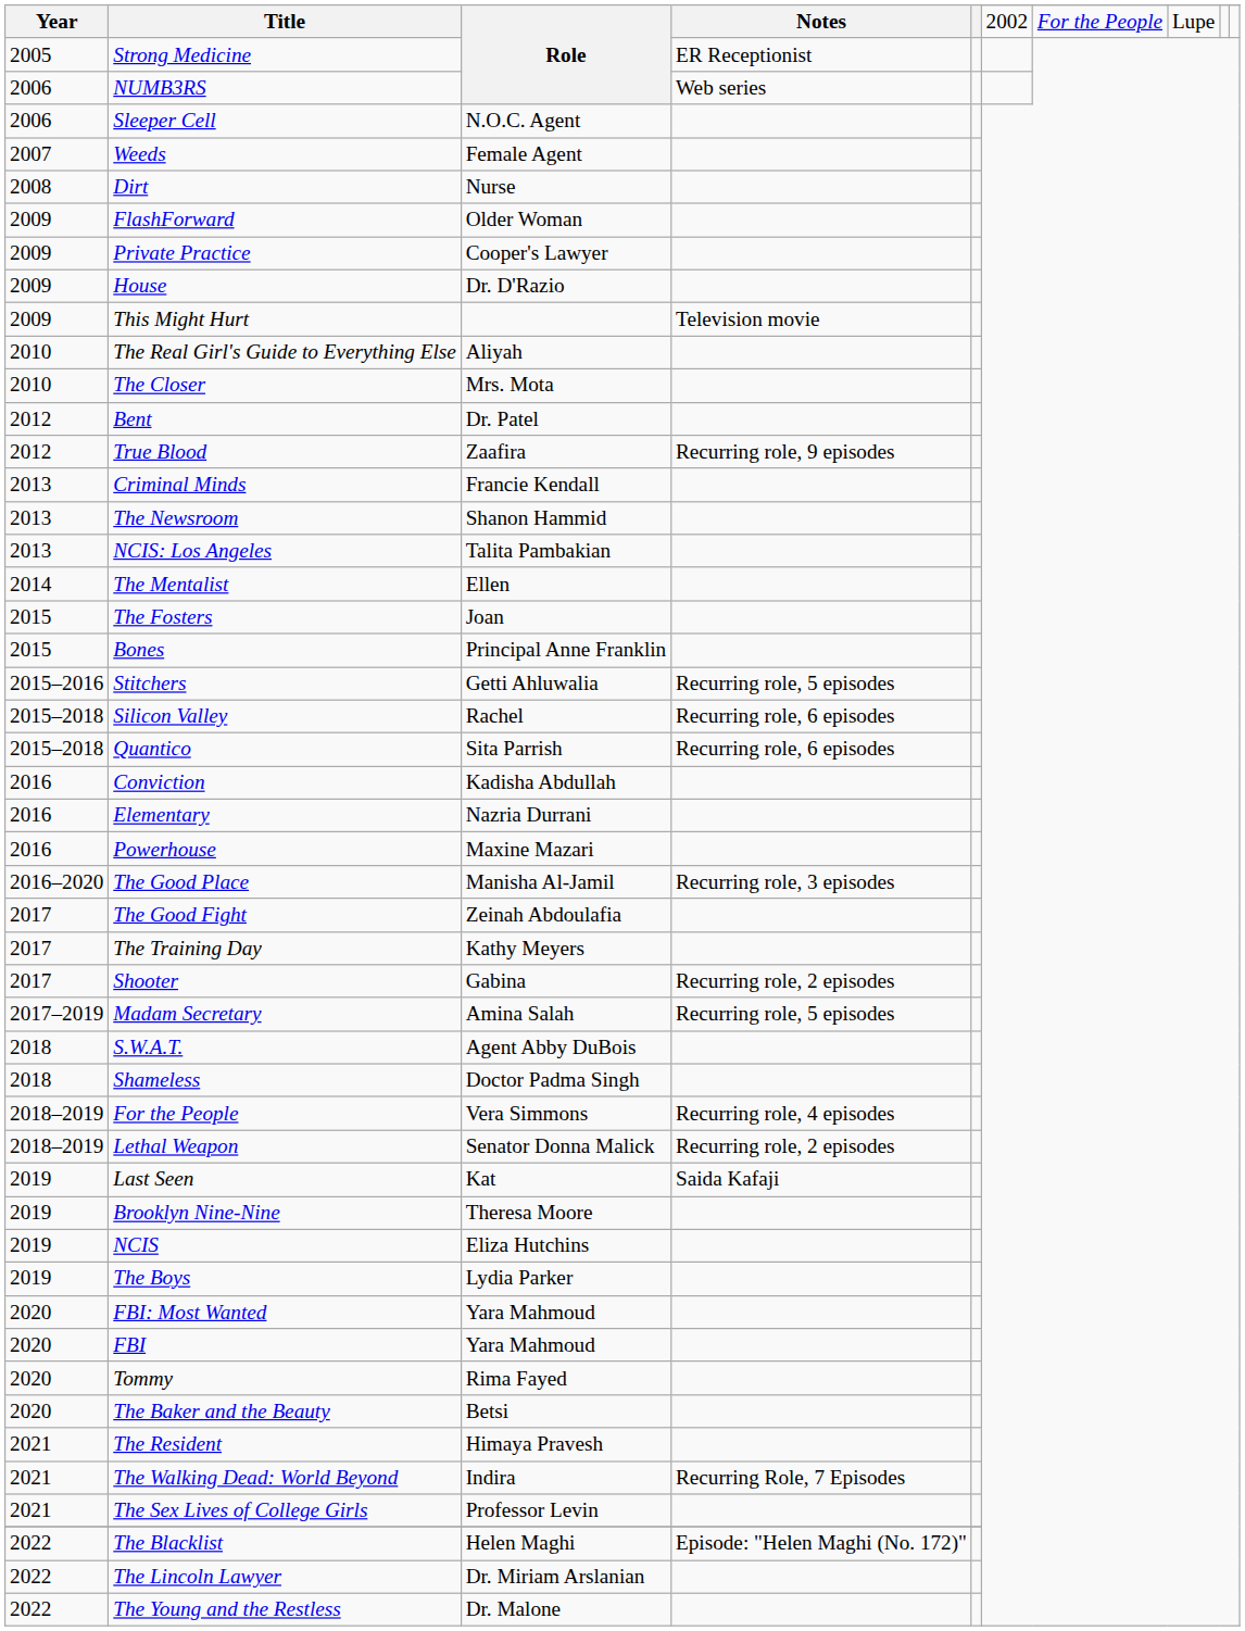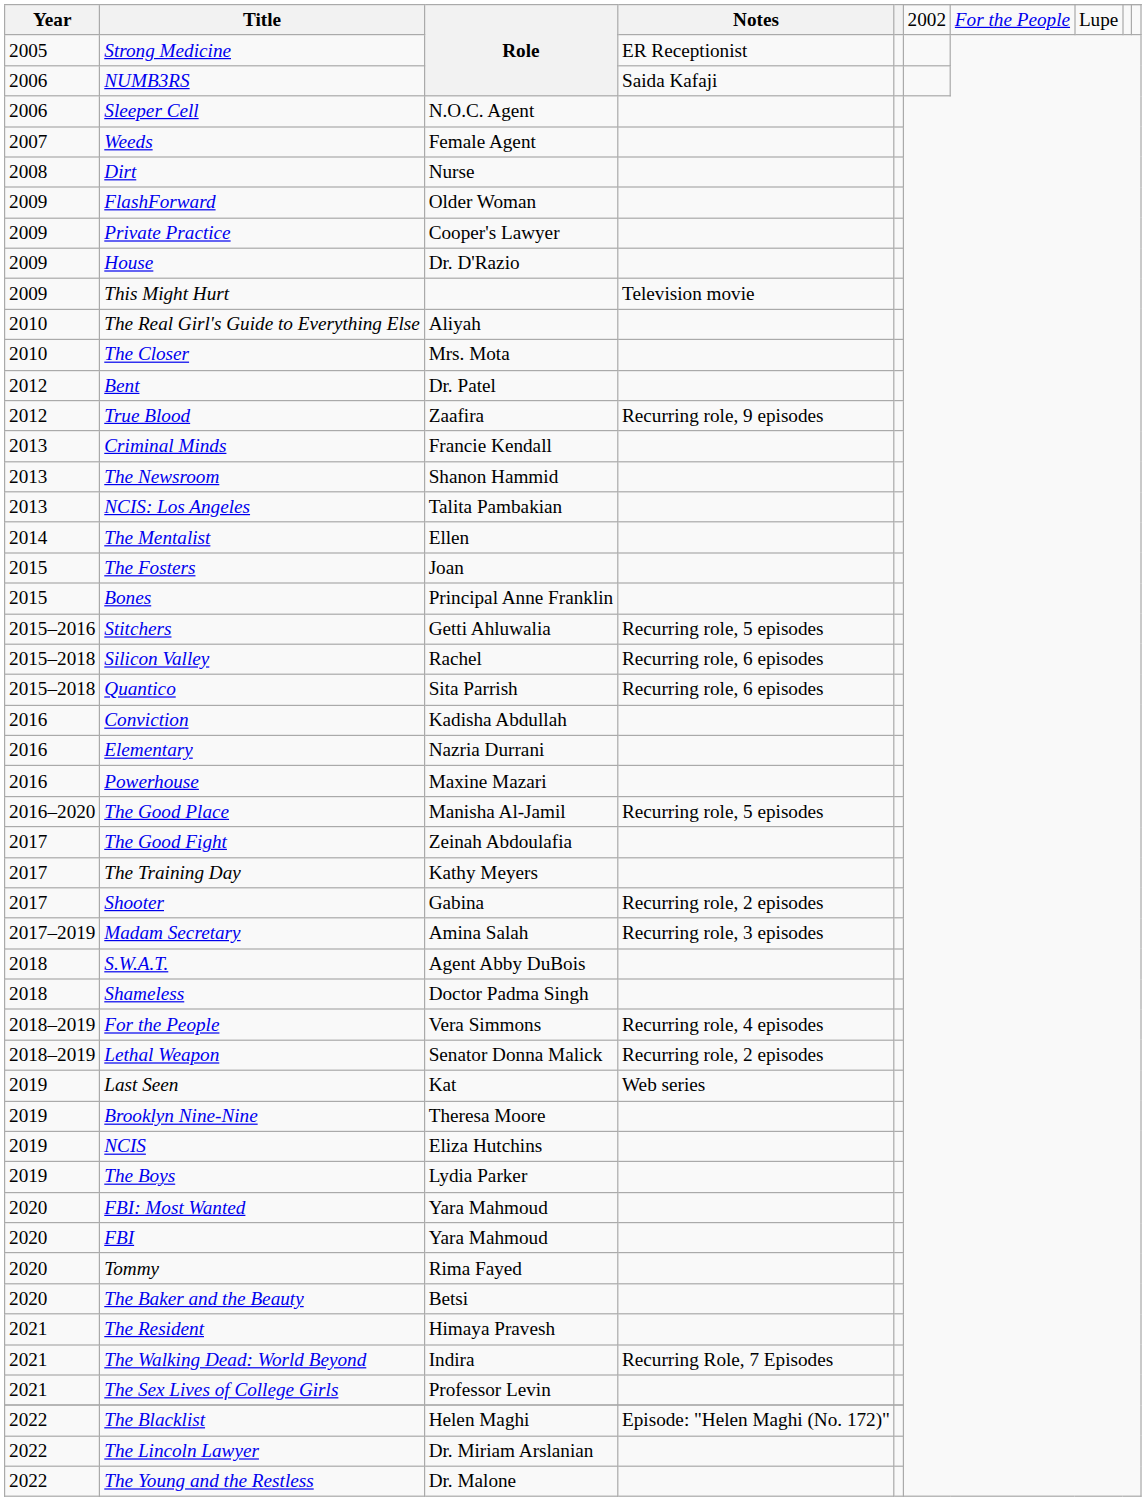NUMB3RS | Notes: Web series -> Saida Kafaji
The Good Place | Notes: Recurring role, 3 episodes -> Recurring role, 5 episodes
Madam Secretary | Notes: Recurring role, 5 episodes -> Recurring role, 3 episodes
Last Seen | Notes: Saida Kafaji -> Web series
